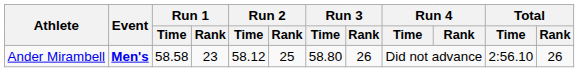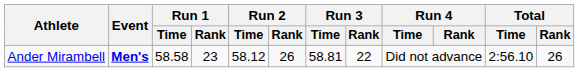Ander Mirambell | Run 2 / Rank: 25 -> 26
Ander Mirambell | Run 3 / Time: 58.80 -> 58.81
Ander Mirambell | Run 3 / Rank: 26 -> 22
